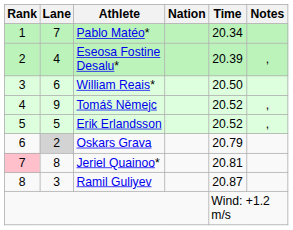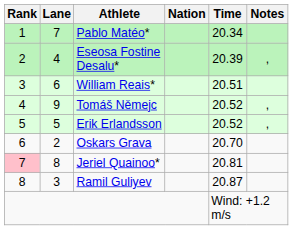William Reais* | Time: 20.50 -> 20.51
Oskars Grava | Lane: lightgrey background -> no background
Oskars Grava | Time: 20.79 -> 20.70
